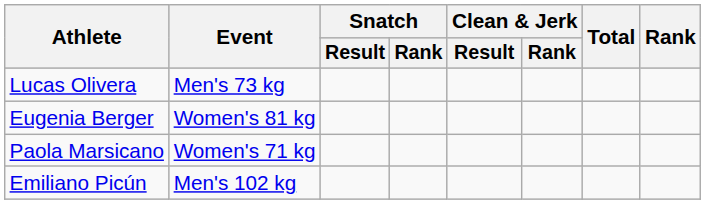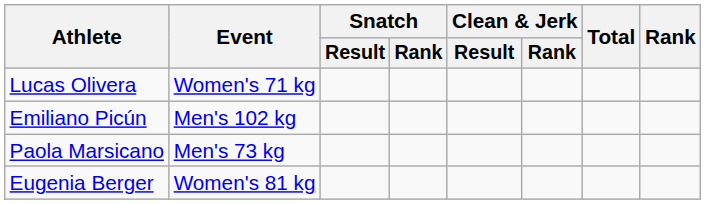Lucas Olivera | Event: Men's 73 kg -> Women's 71 kg
rows swapped: Emiliano Picún <-> Eugenia Berger
Paola Marsicano | Event: Women's 71 kg -> Men's 73 kg
